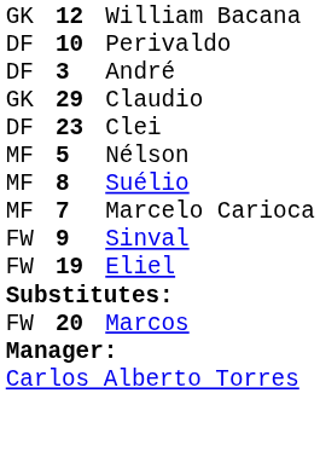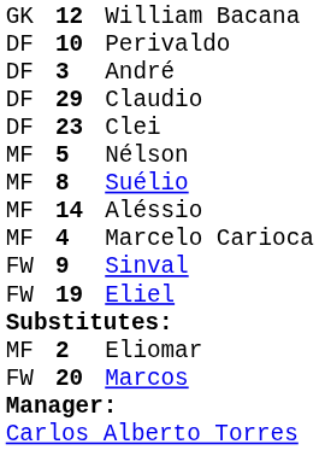Claudio | column 1: GK -> DF
+ row: MF | 14 | Aléssio
Marcelo Carioca | column 2: 7 -> 4
+ row: MF | 2 | Eliomar
